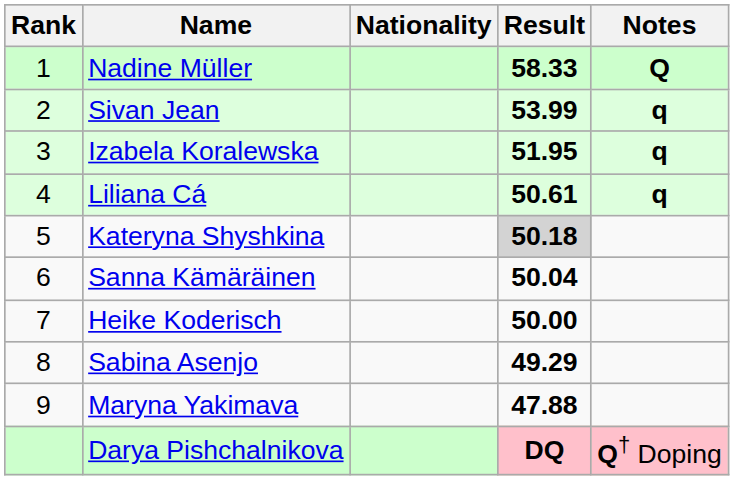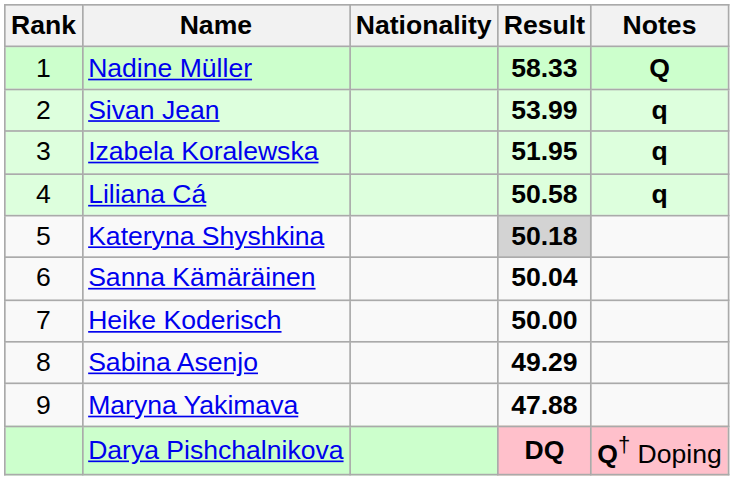Liliana Cá | Result: 50.61 -> 50.58
